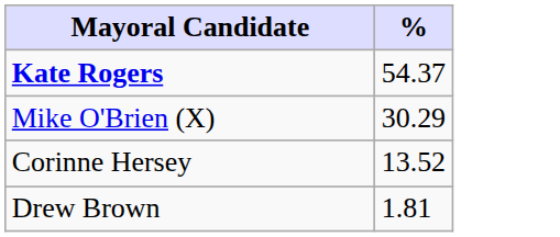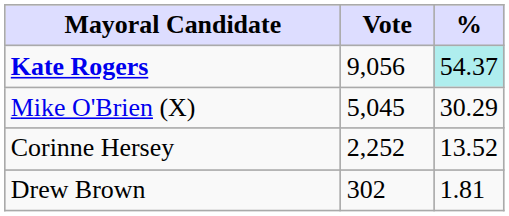+ column: Vote | 9,056 | 5,045 | 2,252 | 302
Kate Rogers | %: no background -> paleturquoise background
